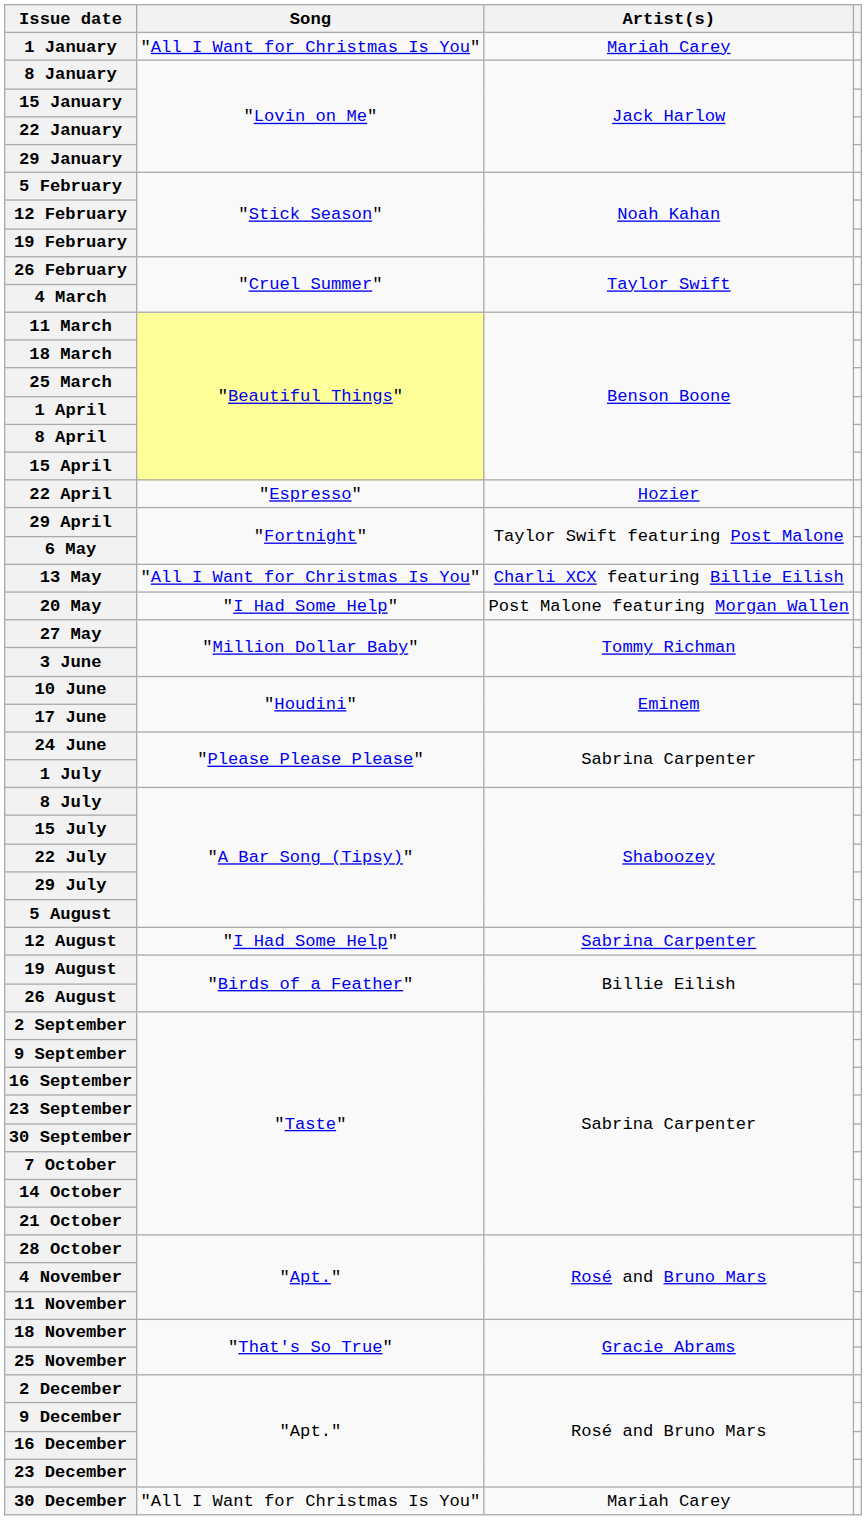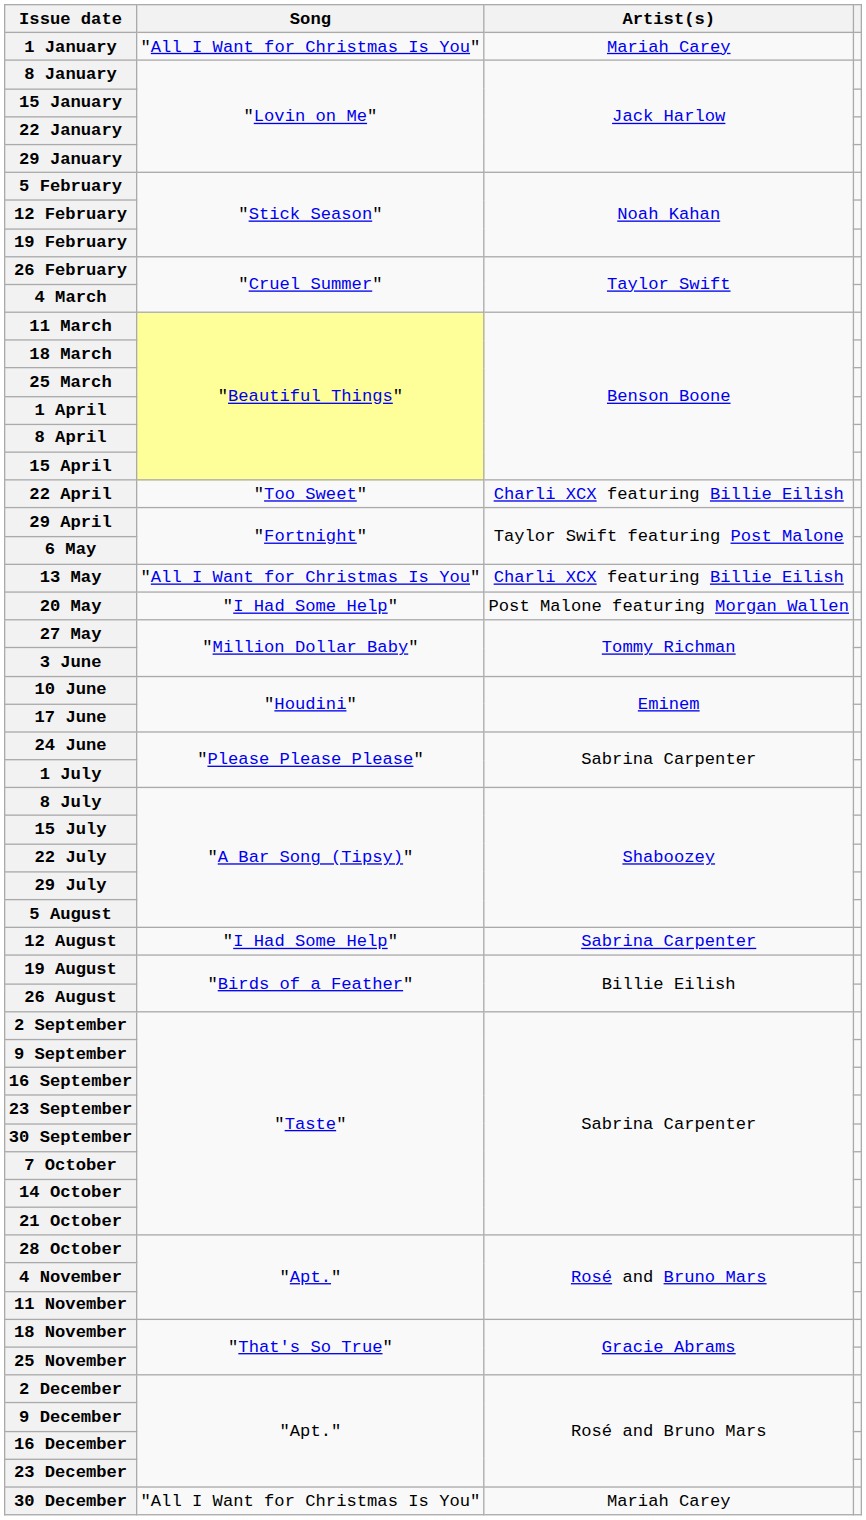22 April | Song: "Espresso" -> "Too Sweet"
22 April | Artist(s): Hozier -> Charli XCX featuring Billie Eilish
